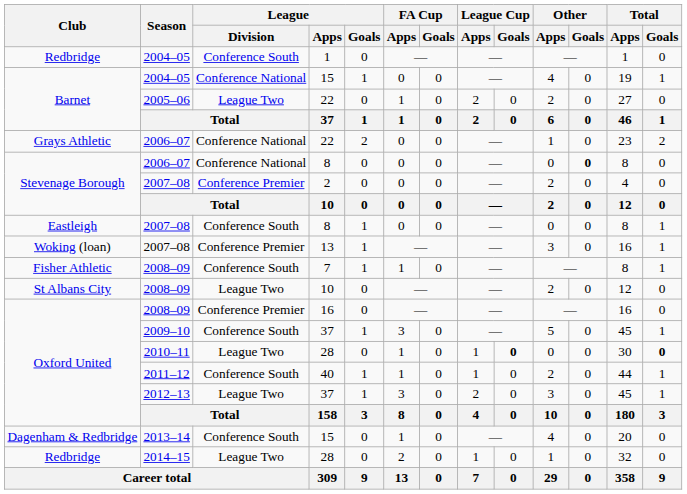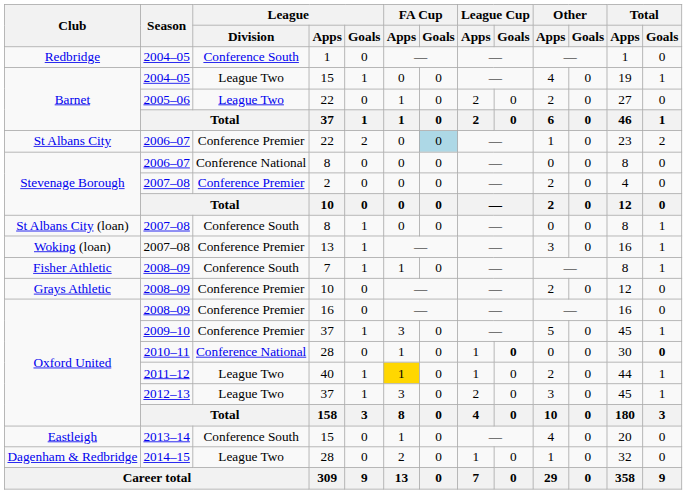2004–05 / 15 | League / Division: Conference National -> League Two
2006–07 / 22 | Club: Grays Athletic -> St Albans City
2006–07 / 22 | League / Division: Conference National -> Conference Premier
2006–07 / 22 | FA Cup / Goals: no background -> lightblue background
2006–07 / 8 | Other / Goals: bold -> normal
2007–08 / 8 | Club: Eastleigh -> St Albans City (loan)
2008–09 / 10 | Club: St Albans City -> Grays Athletic
2008–09 / 10 | League / Division: League Two -> Conference Premier
2009–10 / 37 | League / Division: Conference South -> Conference Premier
2010–11 / 28 | League / Division: League Two -> Conference National
40 | League / Division: Conference South -> League Two
40 | FA Cup / Apps: no background -> gold background
2013–14 / 15 | Club: Dagenham & Redbridge -> Eastleigh
2014–15 / 28 | Club: Redbridge -> Dagenham & Redbridge
